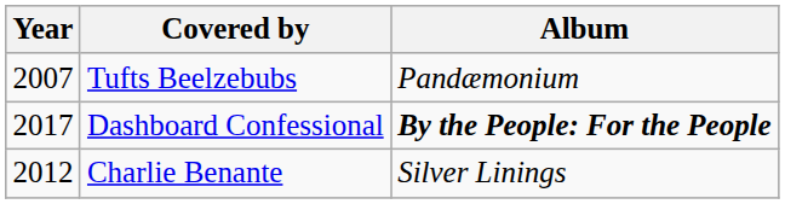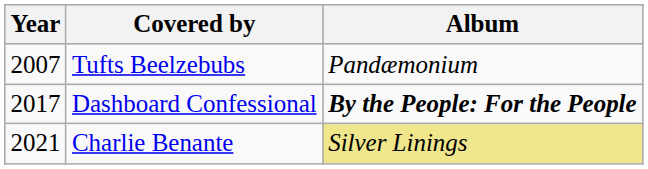Charlie Benante | Year: 2012 -> 2021
Charlie Benante | Album: no background -> khaki background
